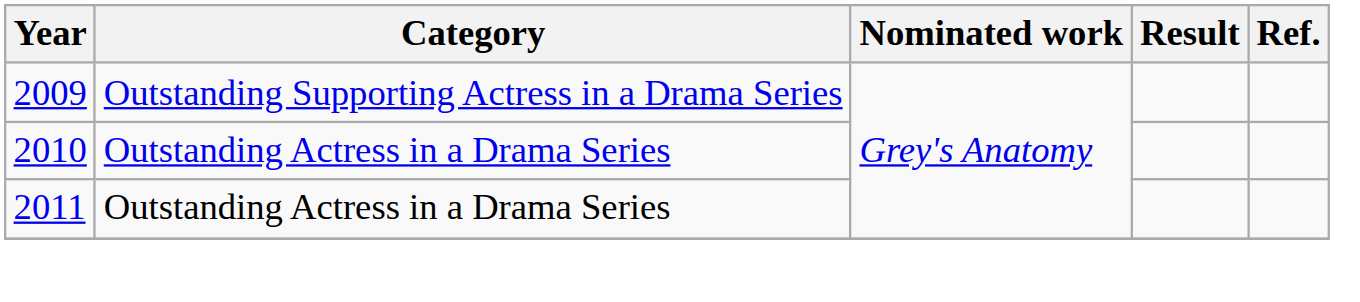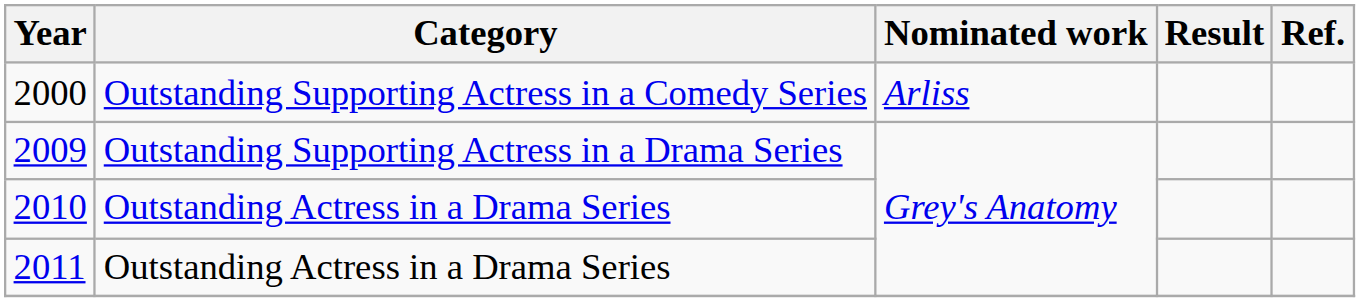+ row: 2000 | Outstanding Supporting Actress in a Comedy Series | Arliss
